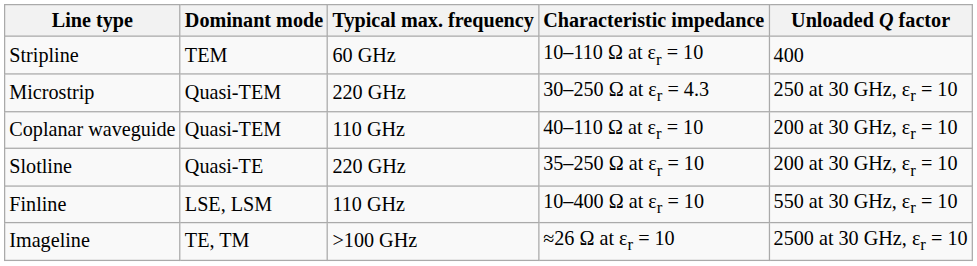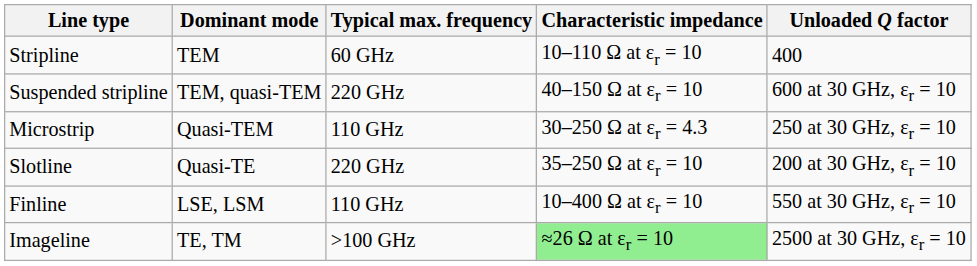+ row: Suspended stripline | TEM, quasi-TEM | 220 GHz | 40–150 Ω at εr = 10 | 600 at 30 GHz, εr = 10
Microstrip | Typical max. frequency: 220 GHz -> 110 GHz
- row: Coplanar waveguide | Quasi-TEM | 110 GHz | 40–110 Ω at εr = 10 | 200 at 30 GHz, εr = 10
Imageline | Characteristic impedance: no background -> lightgreen background
